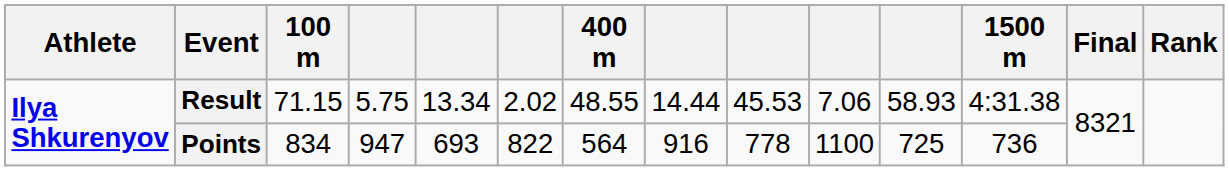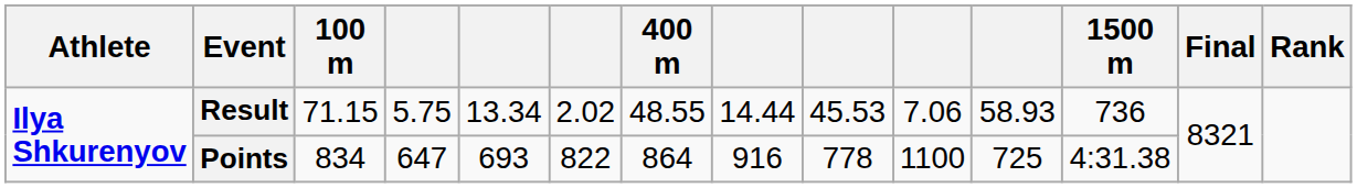Result | 1500 m: 4:31.38 -> 736
Points | column 4: 947 -> 647
Points | 400 m: 564 -> 864
Points | 1500 m: 736 -> 4:31.38
